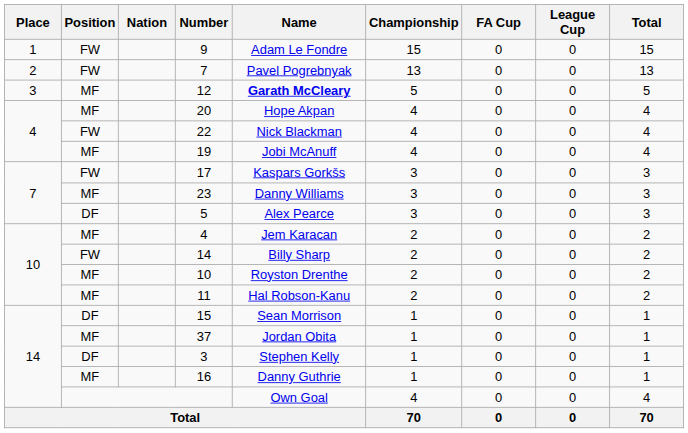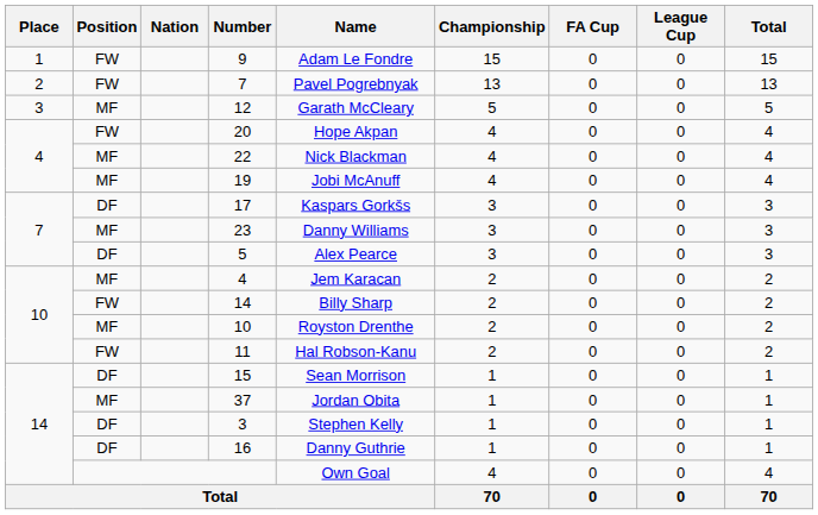12 | Name: bold -> normal
20 | Position: MF -> FW
22 | Position: FW -> MF
17 | Position: FW -> DF
11 | Position: MF -> FW
16 | Position: MF -> DF
